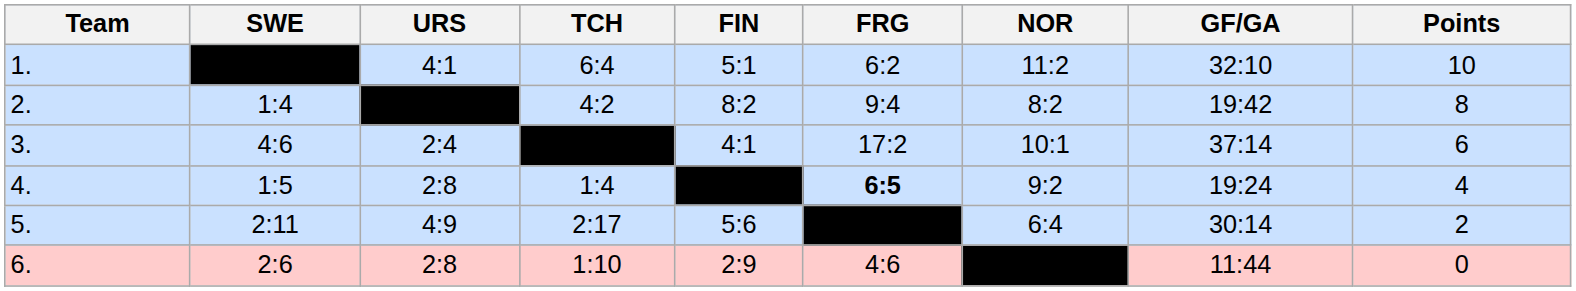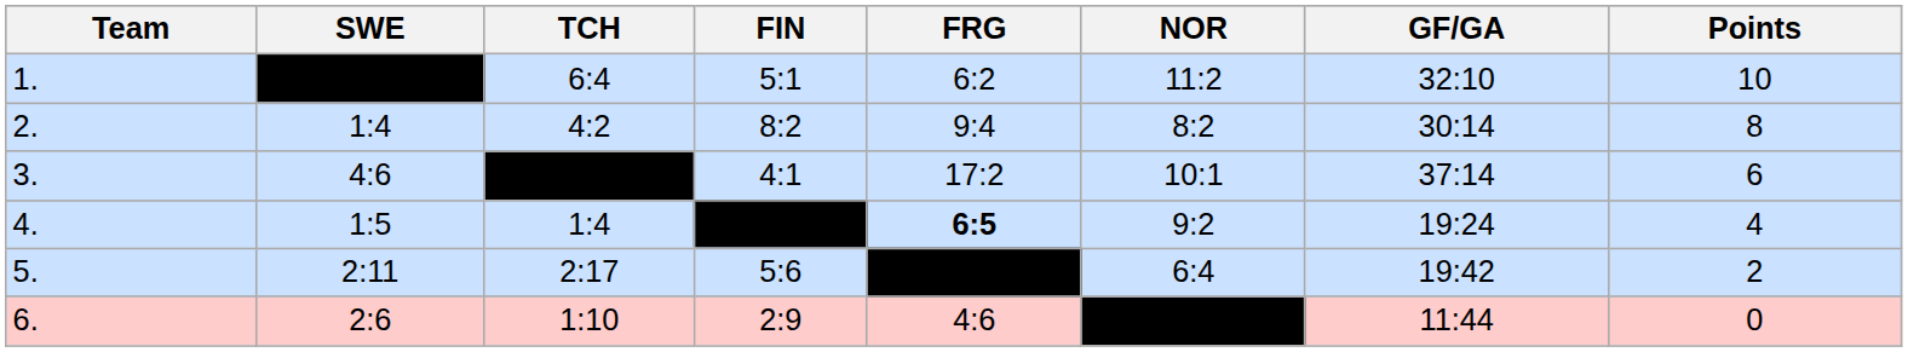- column: URS | 4:1 | 2:4 | 2:8 | 4:9 | 2:8
2. | GF/GA: 19:42 -> 30:14
5. | GF/GA: 30:14 -> 19:42
